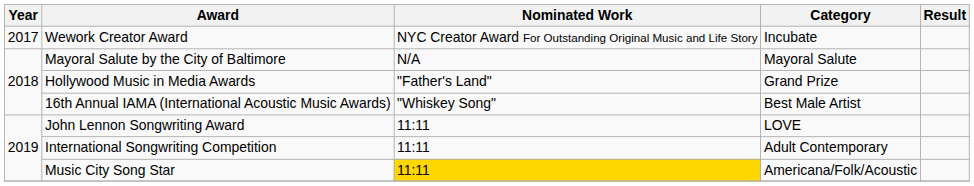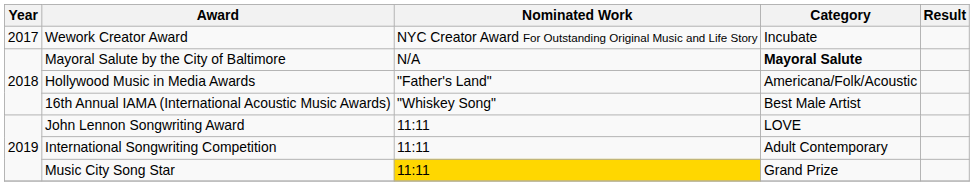Mayoral Salute by the City of Baltimore | Category: normal -> bold
Hollywood Music in Media Awards | Category: Grand Prize -> Americana/Folk/Acoustic
Music City Song Star | Category: Americana/Folk/Acoustic -> Grand Prize
